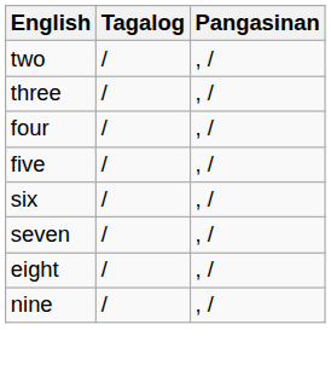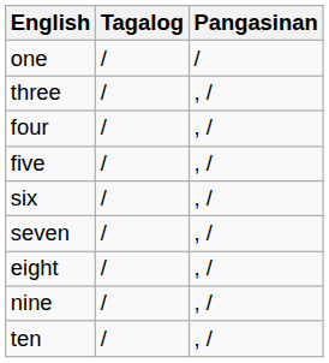+ row: one | / | /
- row: two | / | , /
+ row: ten | / | , /
